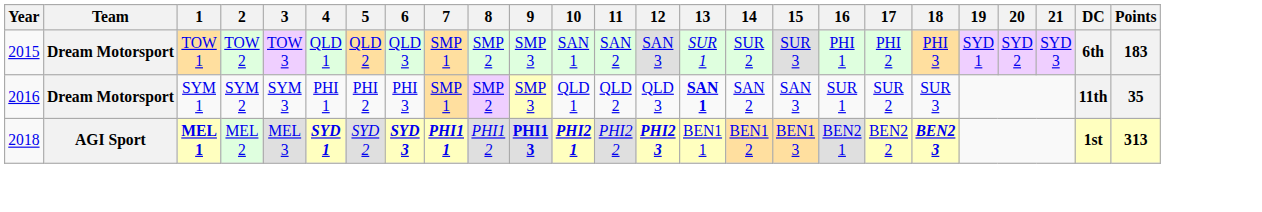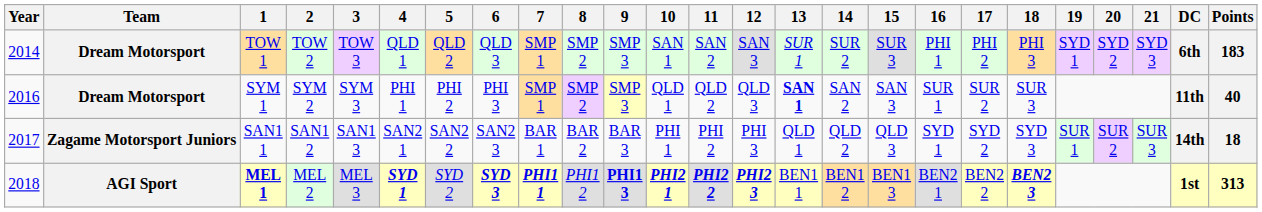TOW 1 | Year: 2015 -> 2014
SYM 1 | Points: 35 -> 40
+ row: 2017 | Zagame Motorsport Juniors | SAN1 1 | SAN1 2 | SAN1 3 | SAN2 1 | SAN2 2 | SAN2 3 | BAR 1 | BAR 2 | BAR 3 | PHI 1 | PHI 2 | PHI 3 | QLD 1 | QLD 2 | QLD 3 | SYD 1 | SYD 2 | SYD 3 | SUR 1 | SUR 2 | SUR 3 | 14th | 18
MEL 1 | 11: normal -> bold
